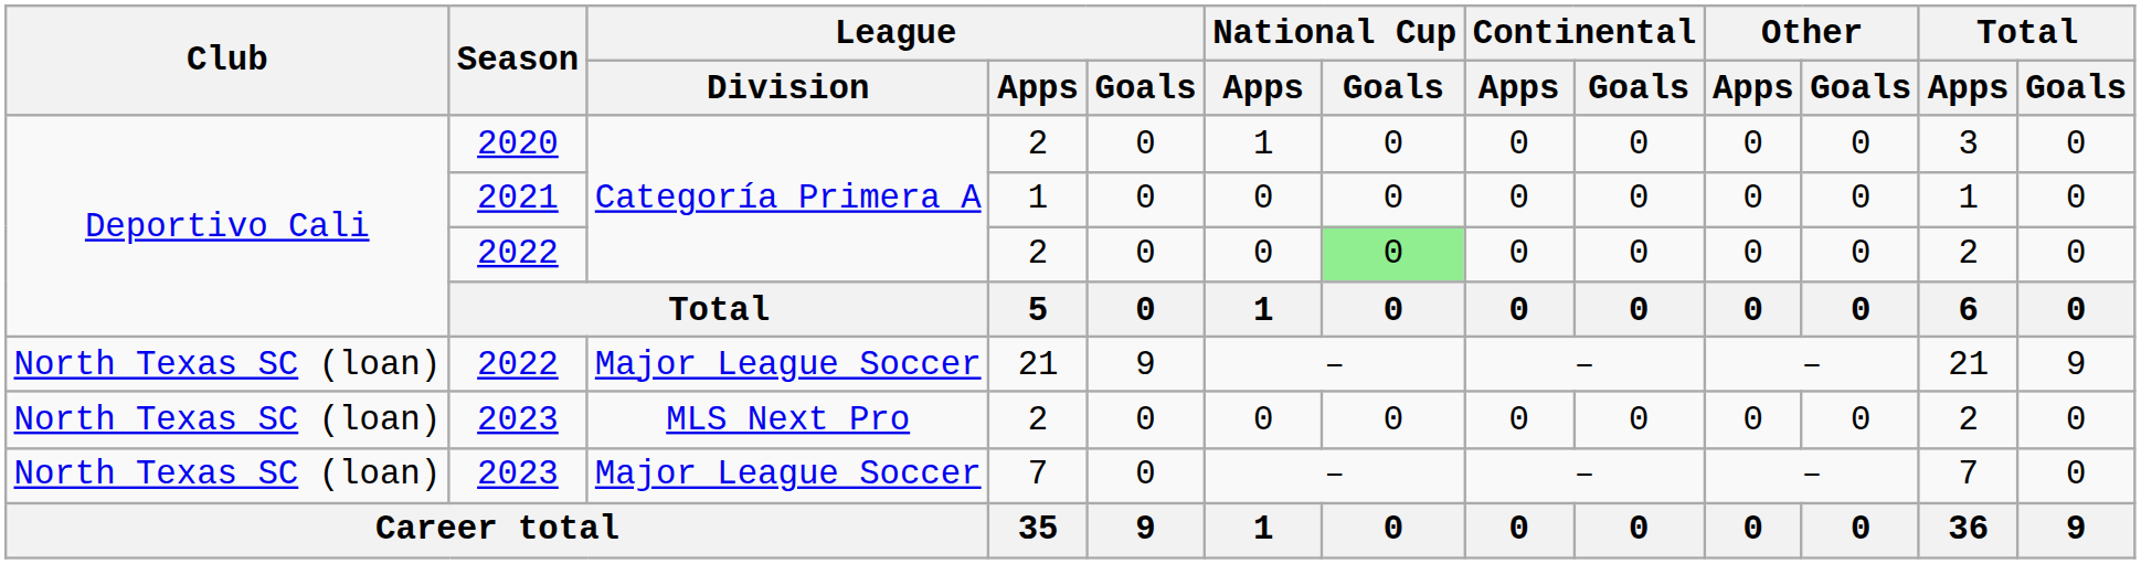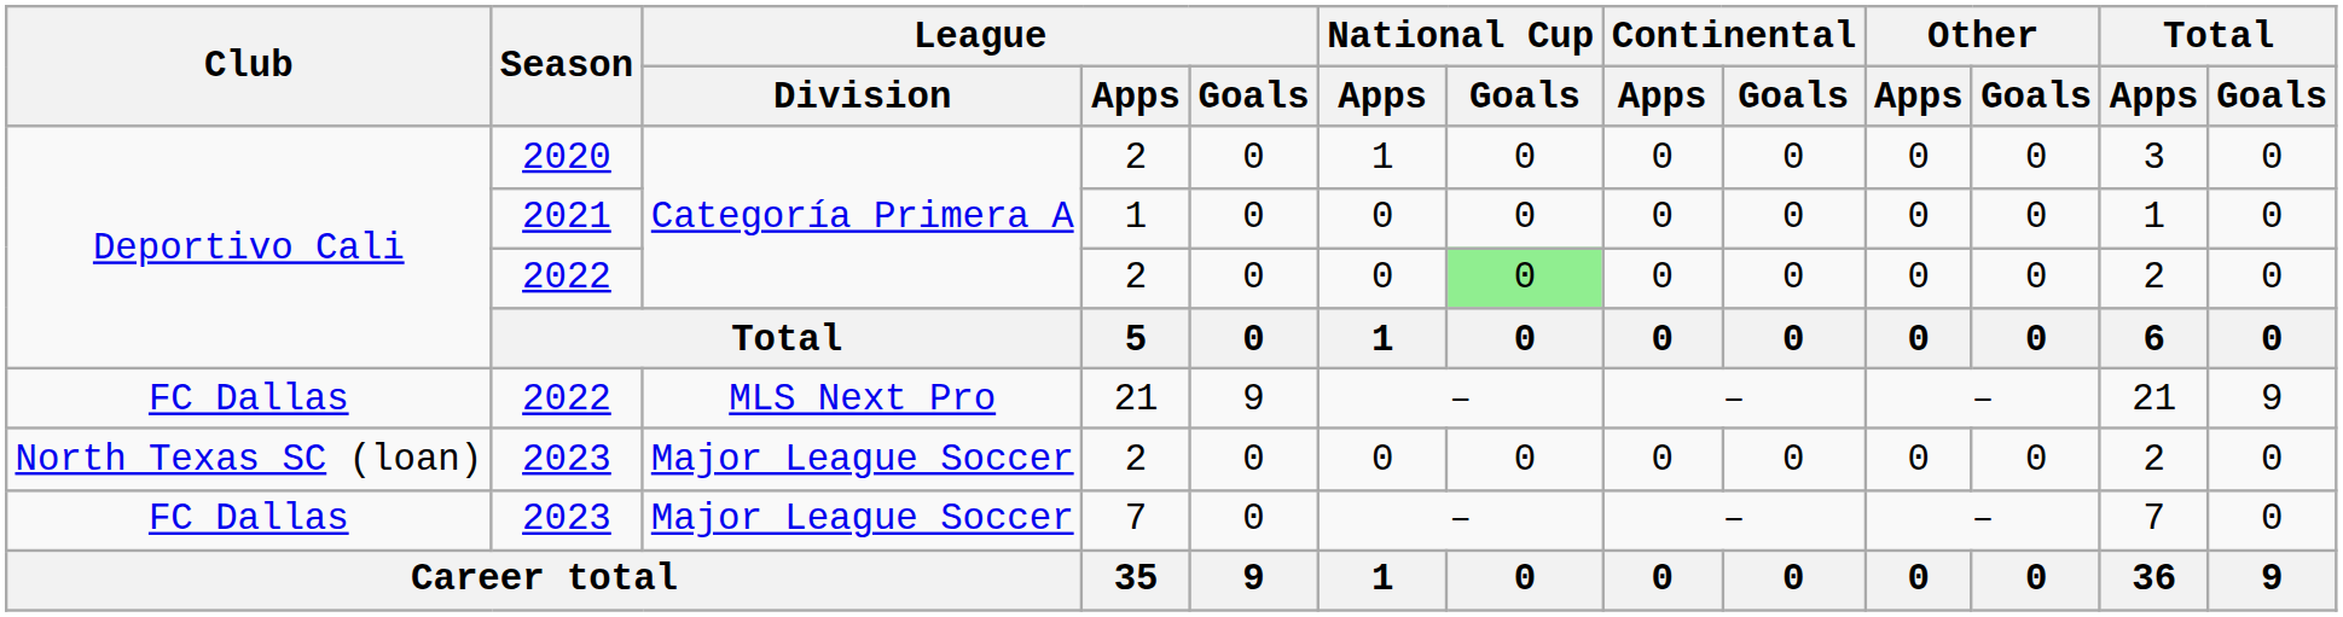2022 / 21 | Club: North Texas SC (loan) -> FC Dallas
2022 / 21 | League / Division: Major League Soccer -> MLS Next Pro
2023 / 2 | League / Division: MLS Next Pro -> Major League Soccer
2023 / 7 | Club: North Texas SC (loan) -> FC Dallas
